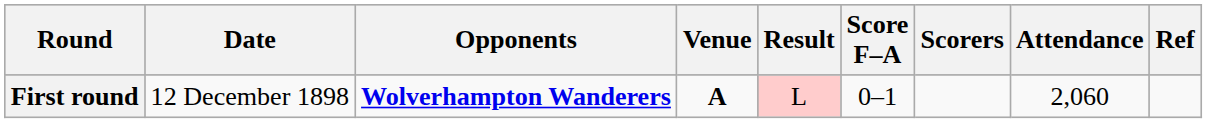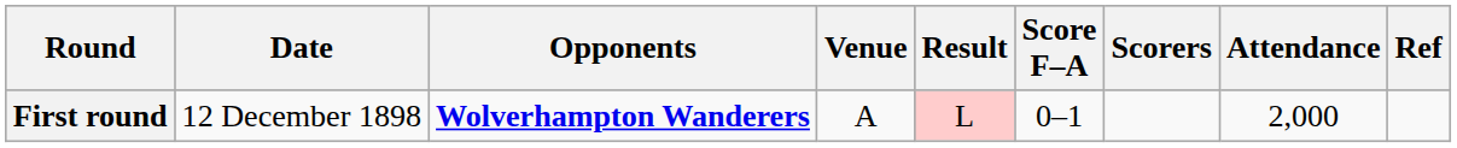First round | Venue: bold -> normal
First round | Attendance: 2,060 -> 2,000
